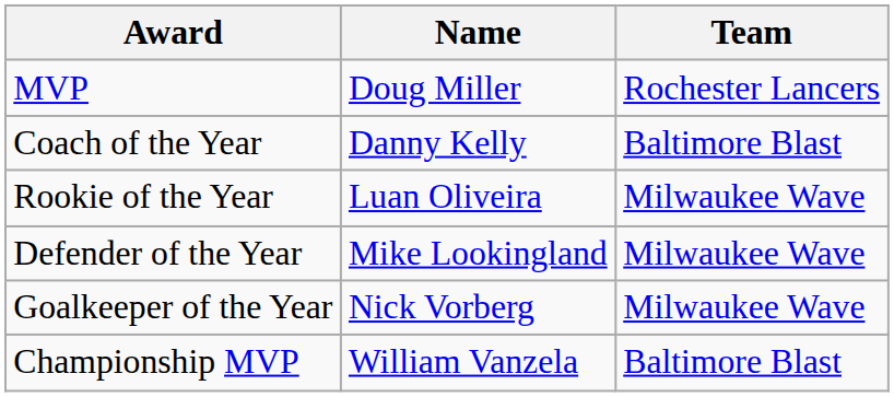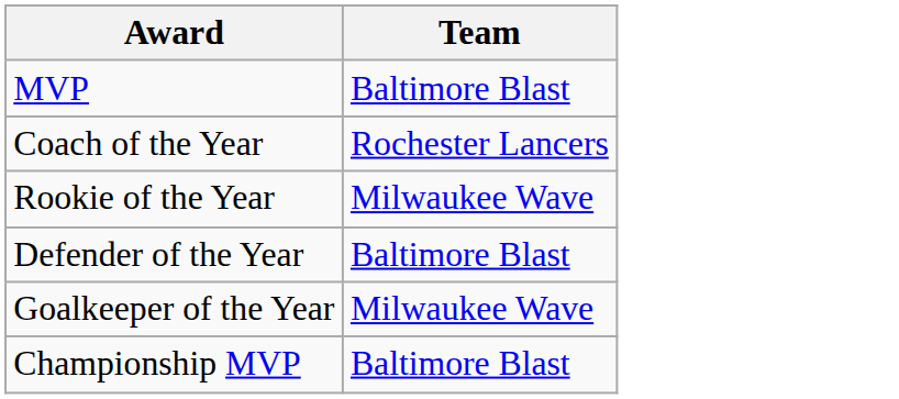- column: Name | Doug Miller | Danny Kelly | Luan Oliveira | Mike Lookingland | Nick Vorberg | William Vanzela
MVP | Team: Rochester Lancers -> Baltimore Blast
Coach of the Year | Team: Baltimore Blast -> Rochester Lancers
Defender of the Year | Team: Milwaukee Wave -> Baltimore Blast
